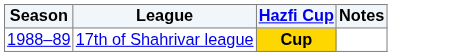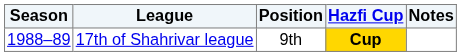+ column: Position | 9th
